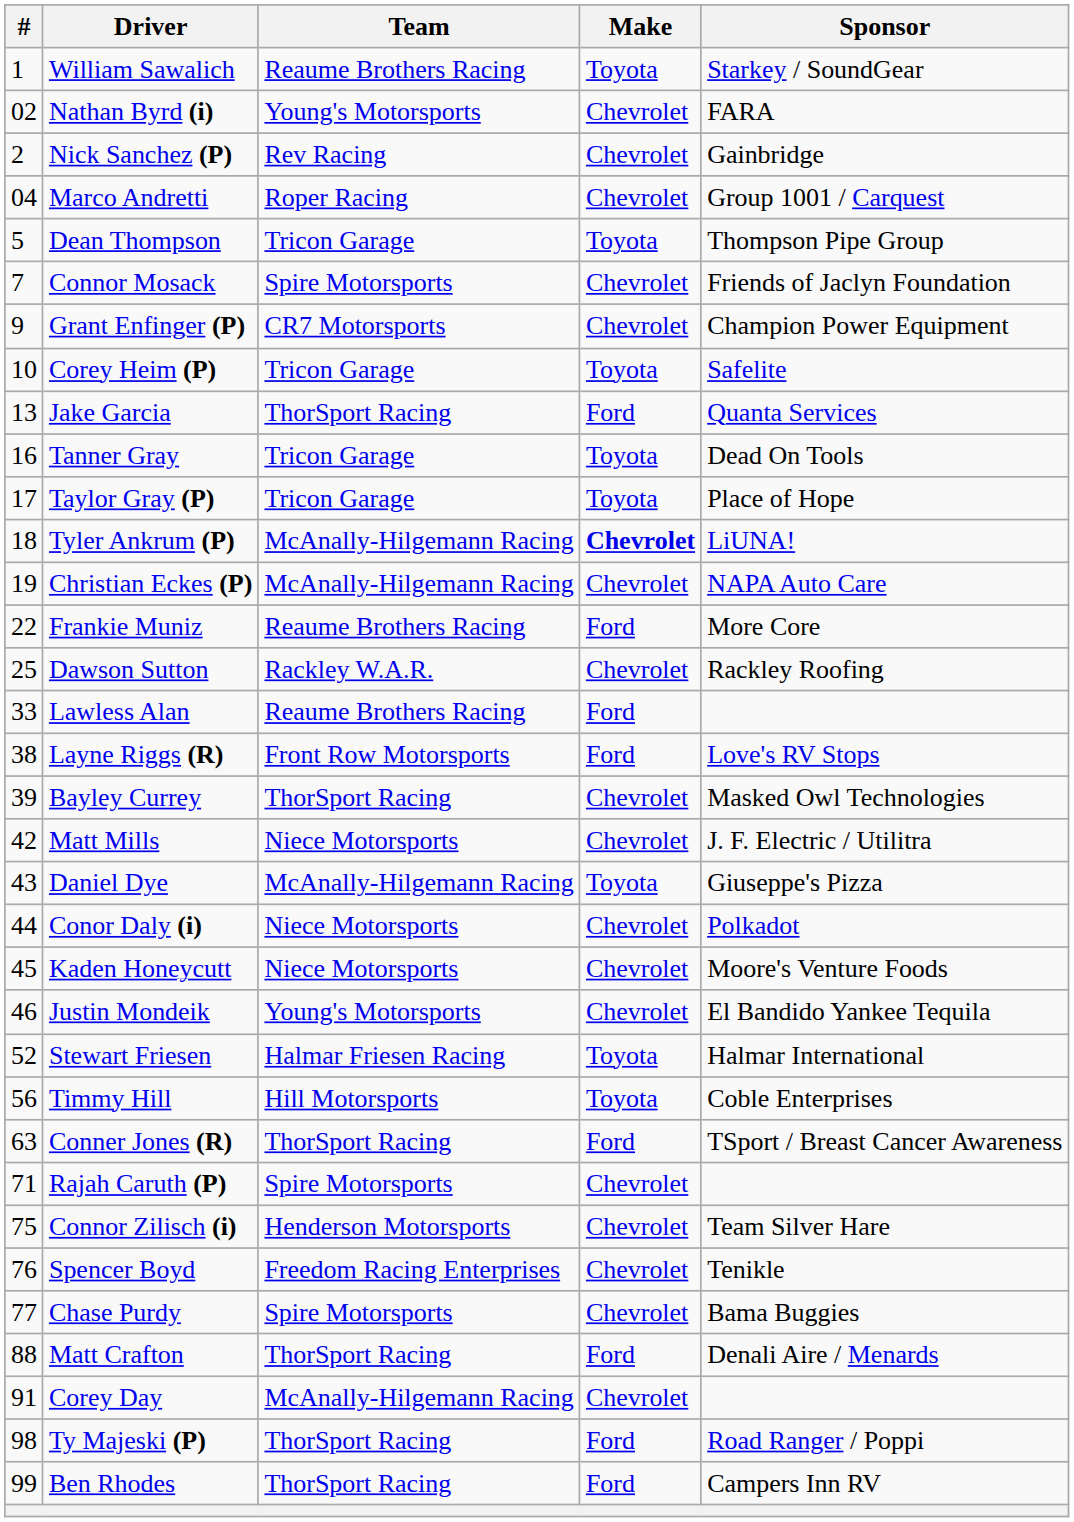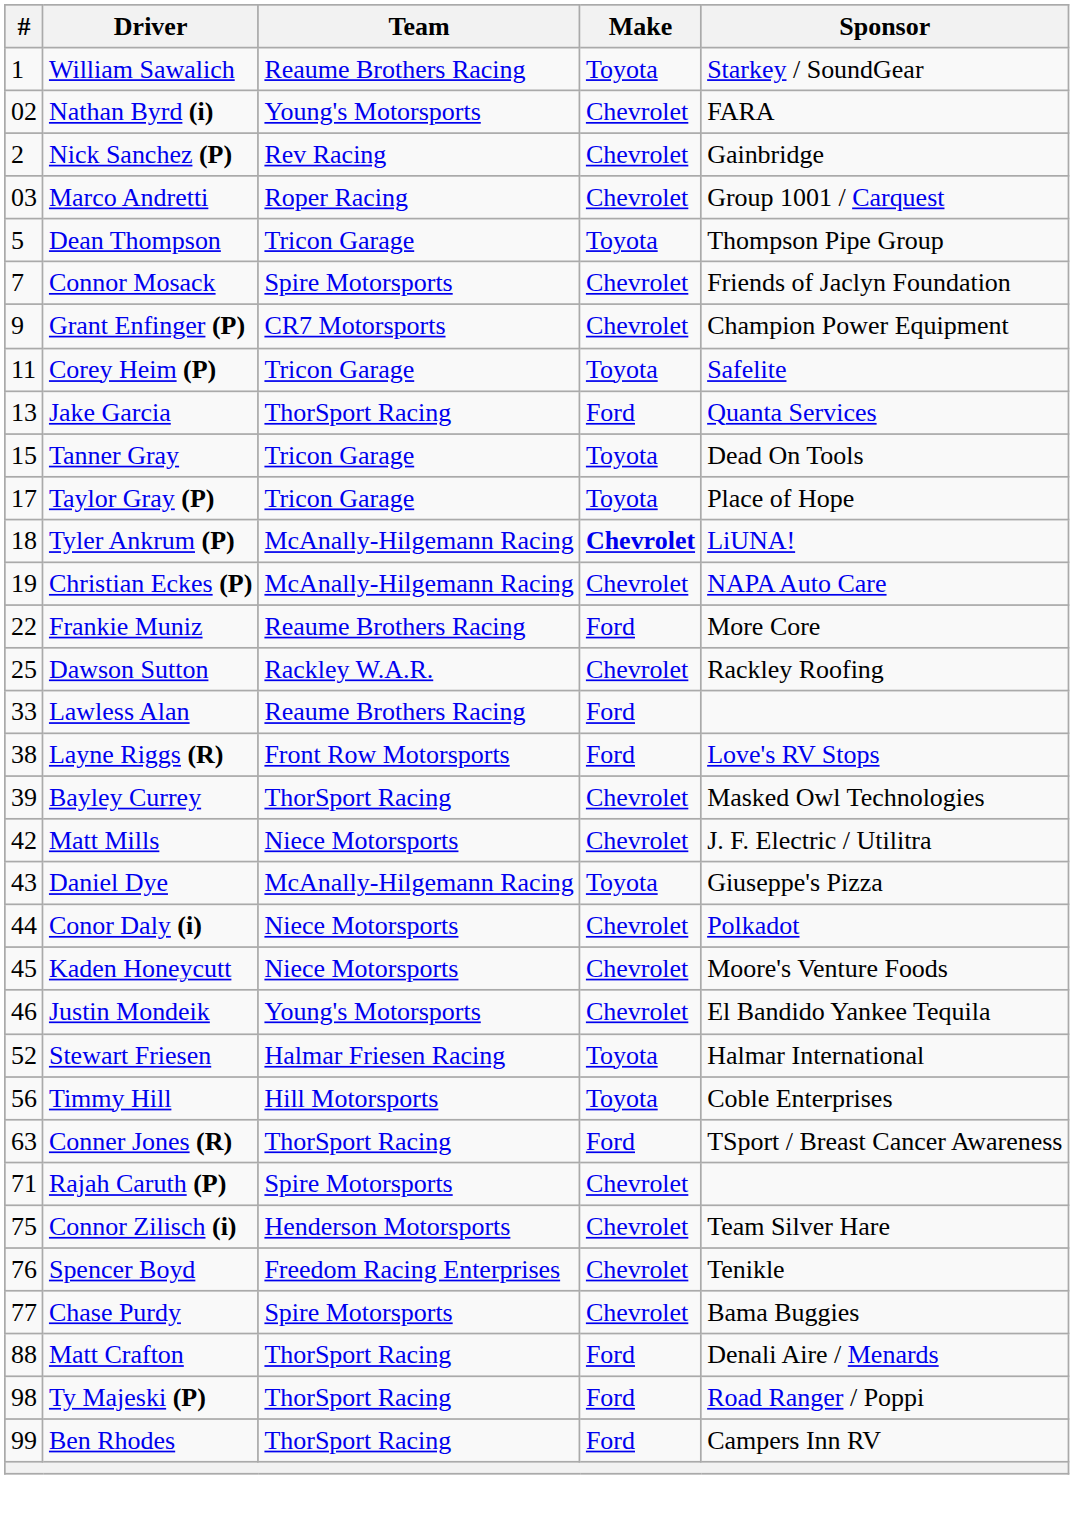Marco Andretti | #: 04 -> 03
Corey Heim (P) | #: 10 -> 11
Tanner Gray | #: 16 -> 15
- row: 91 | Corey Day | McAnally-Hilgemann Racing | Chevrolet
